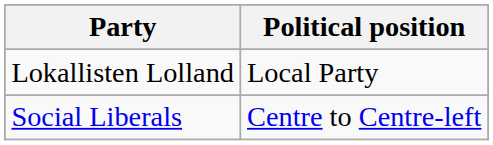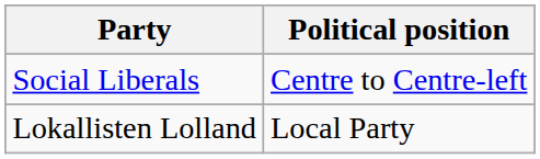rows swapped: Social Liberals <-> Lokallisten Lolland
